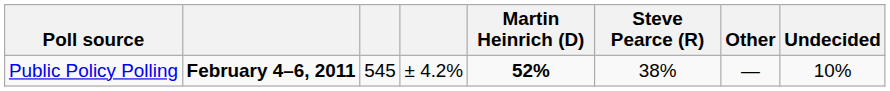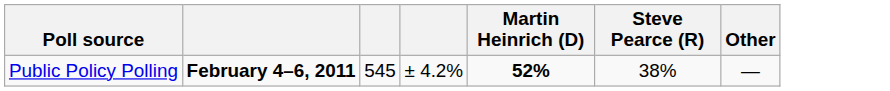- column: Undecided | 10%
